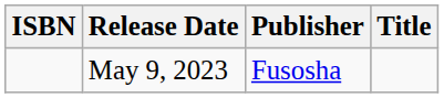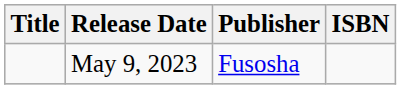columns swapped: Title <-> ISBN
